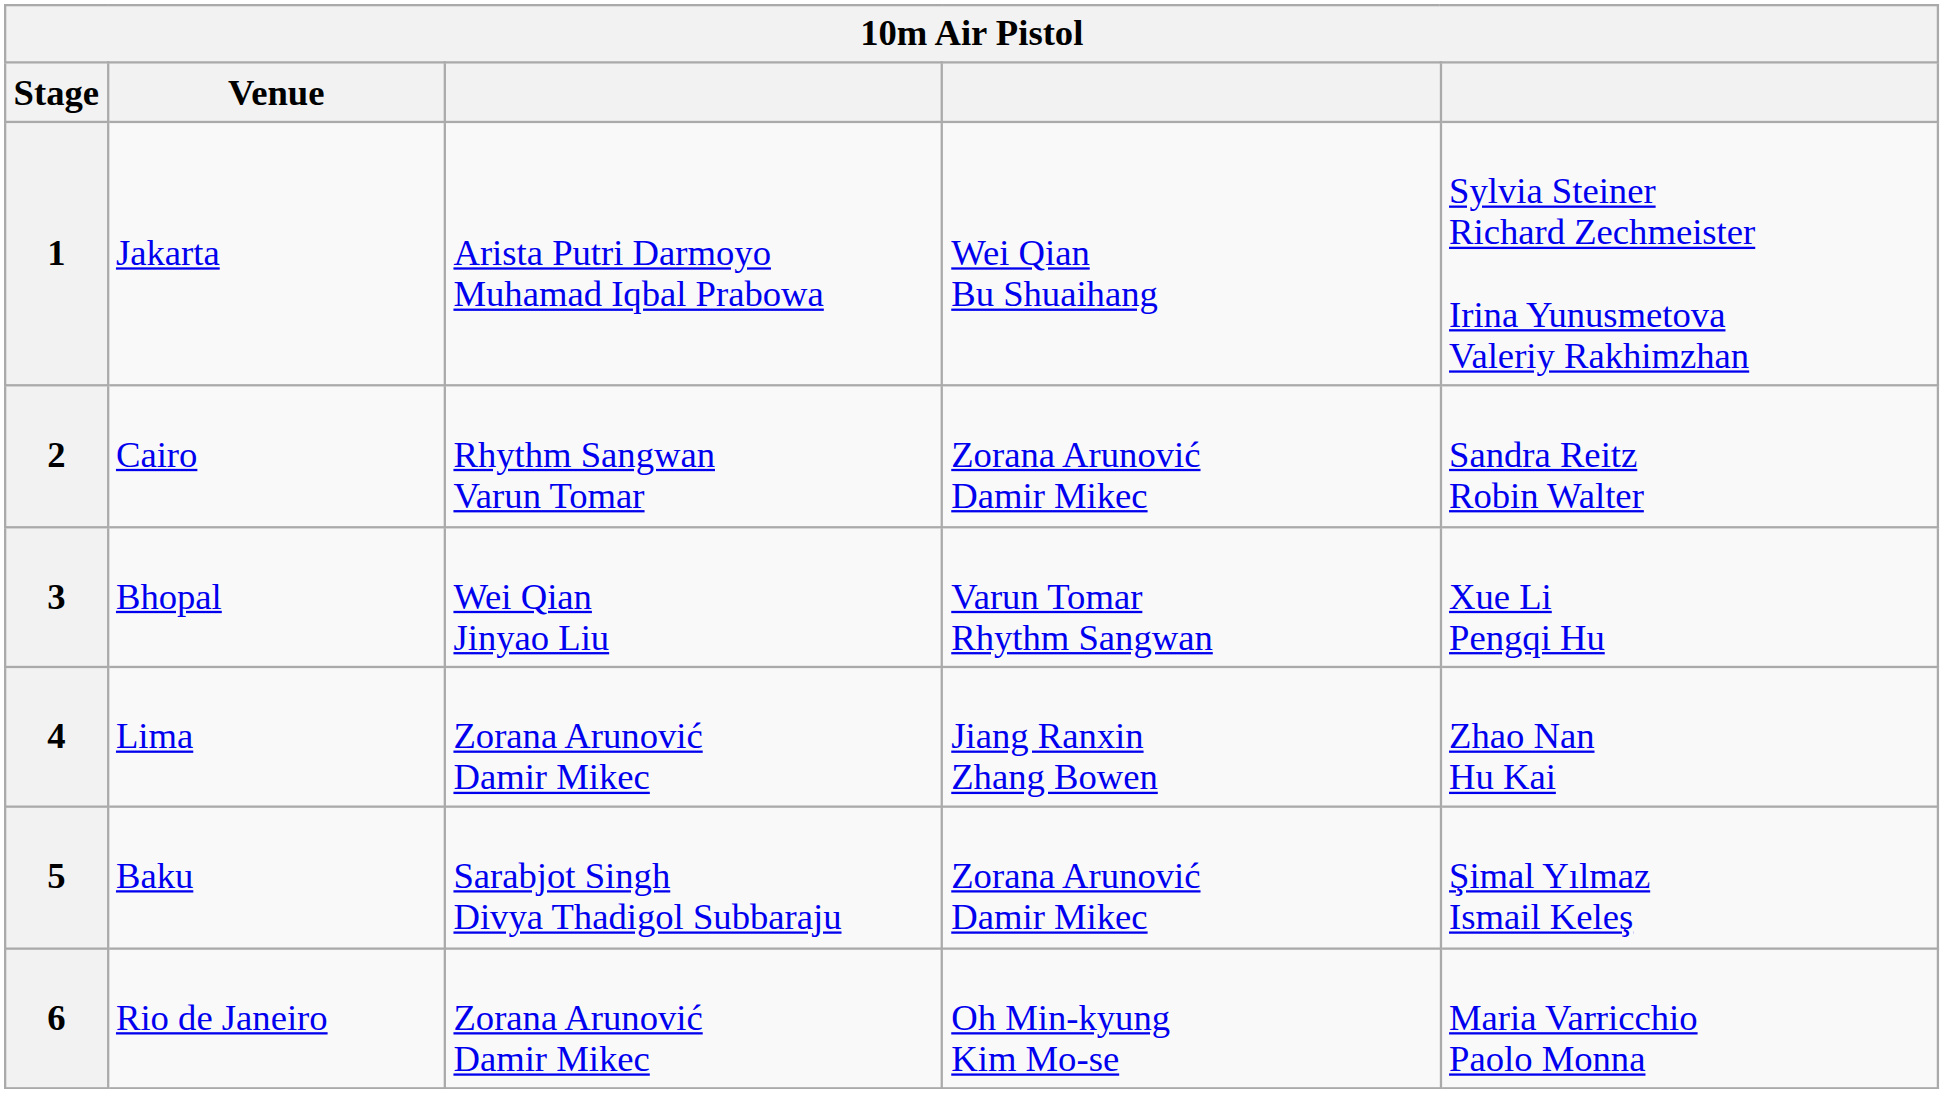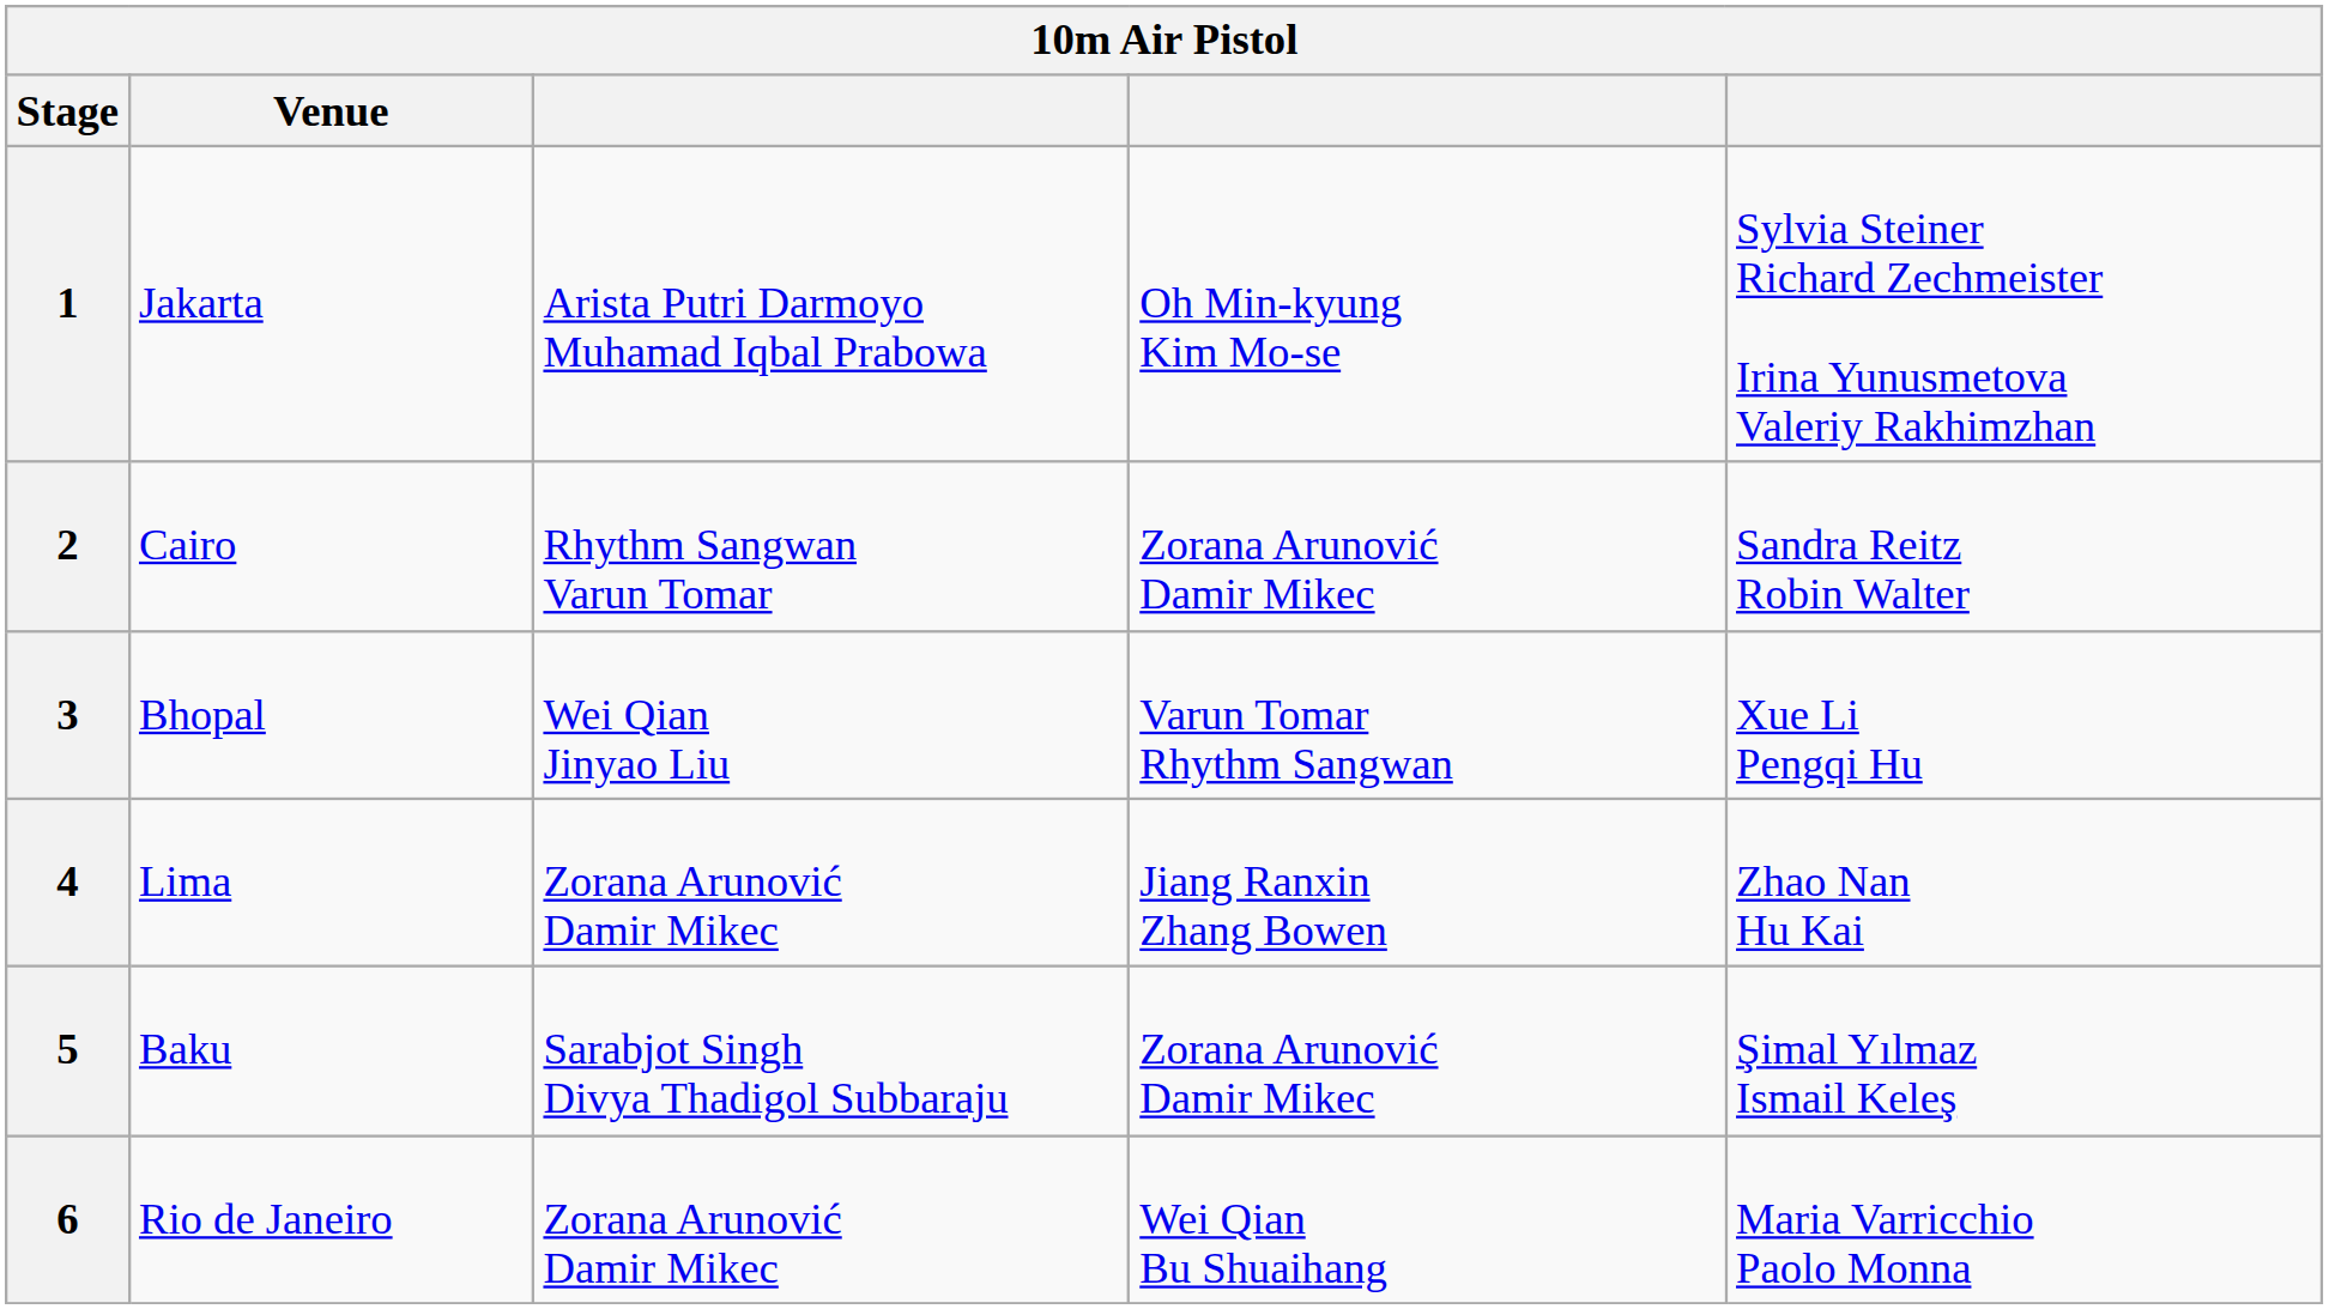1 | column 4: Wei Qian Bu Shuaihang -> Oh Min-kyung Kim Mo-se
6 | column 4: Oh Min-kyung Kim Mo-se -> Wei Qian Bu Shuaihang
